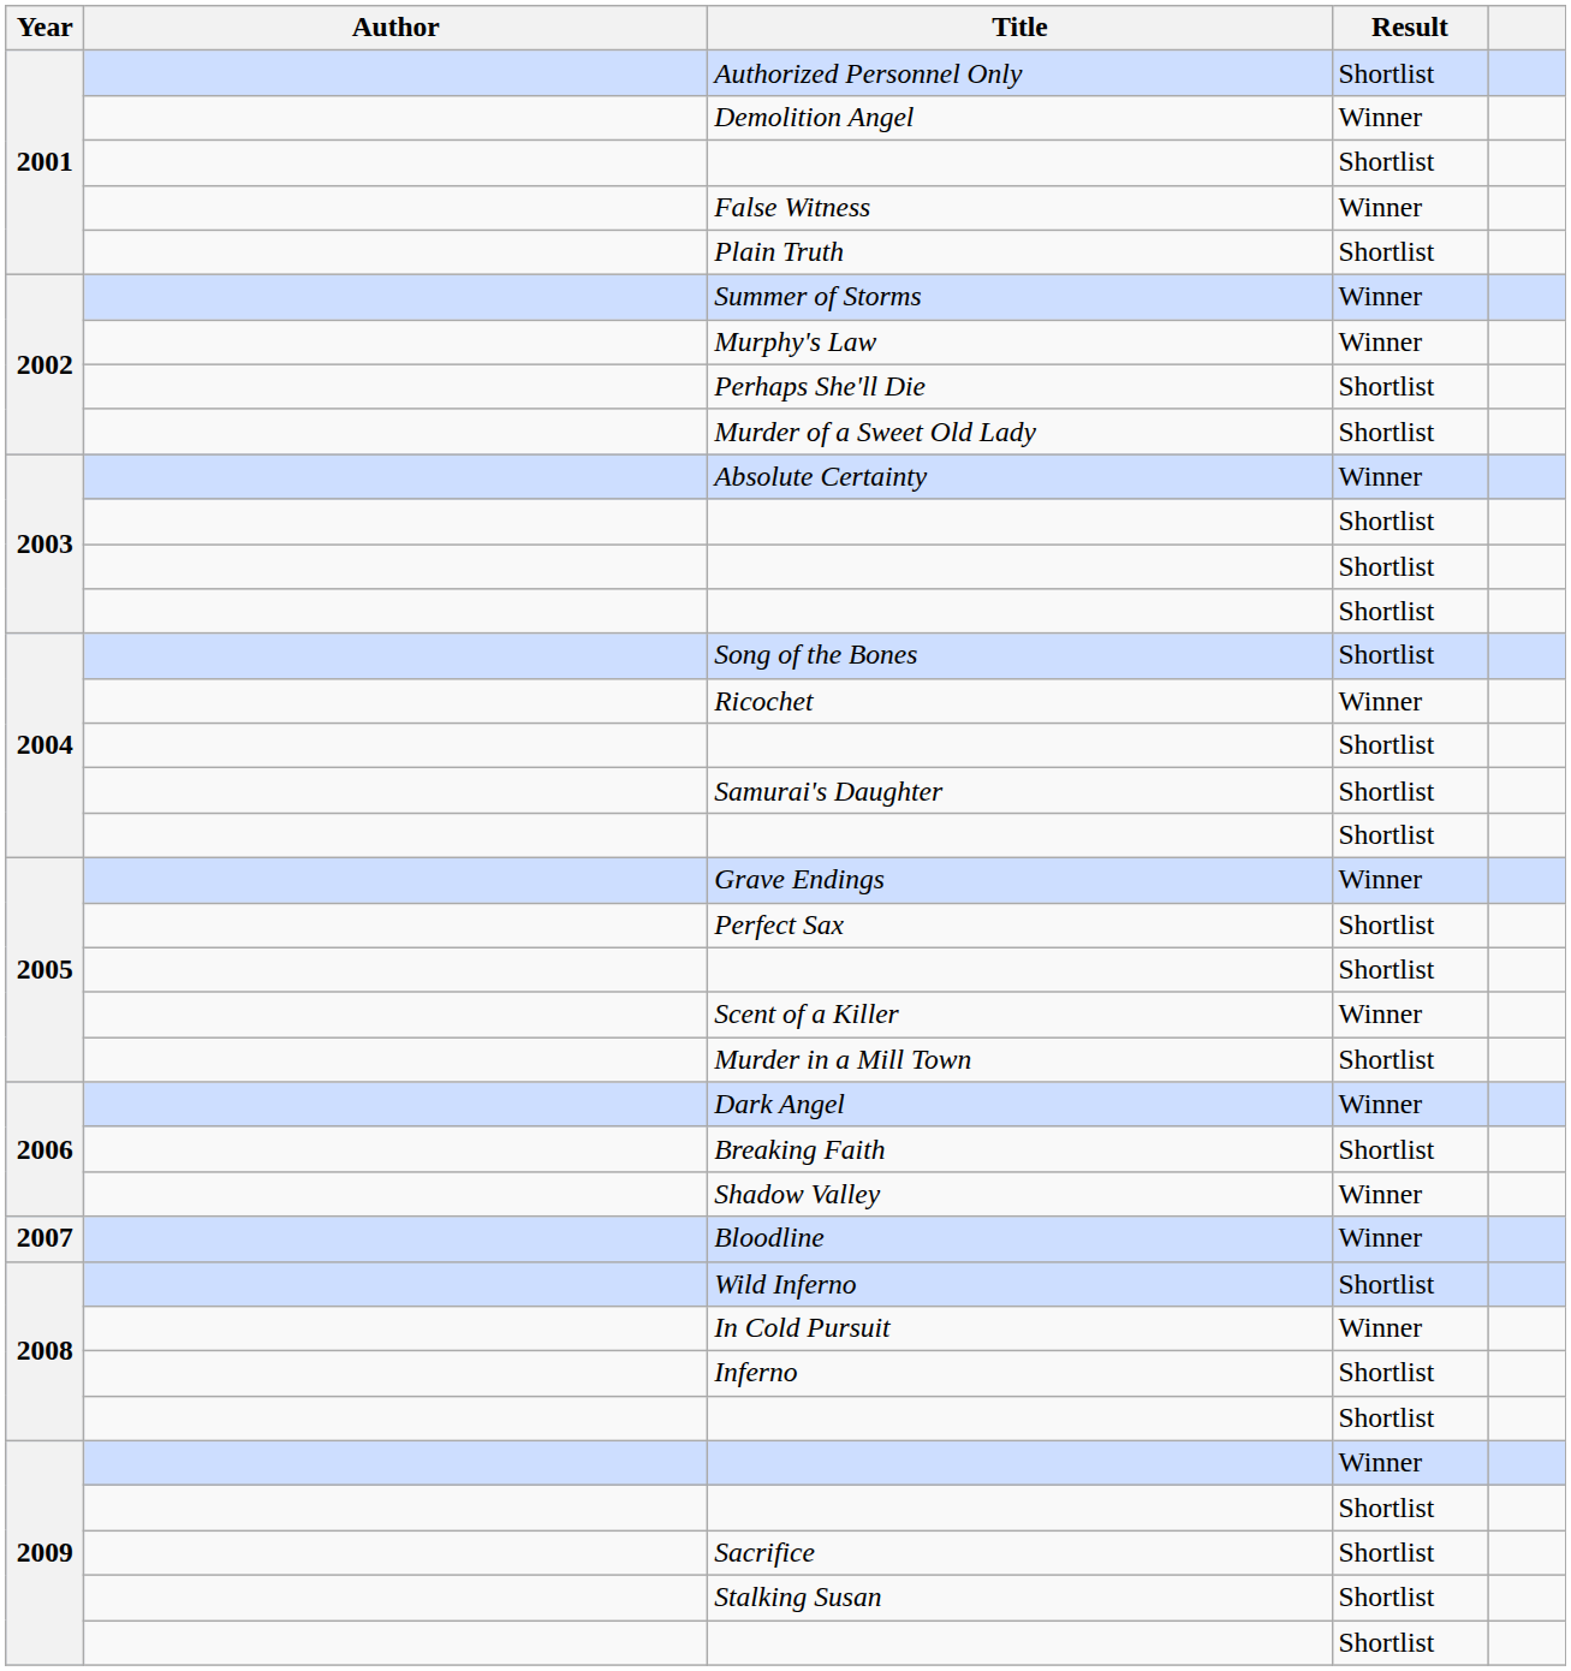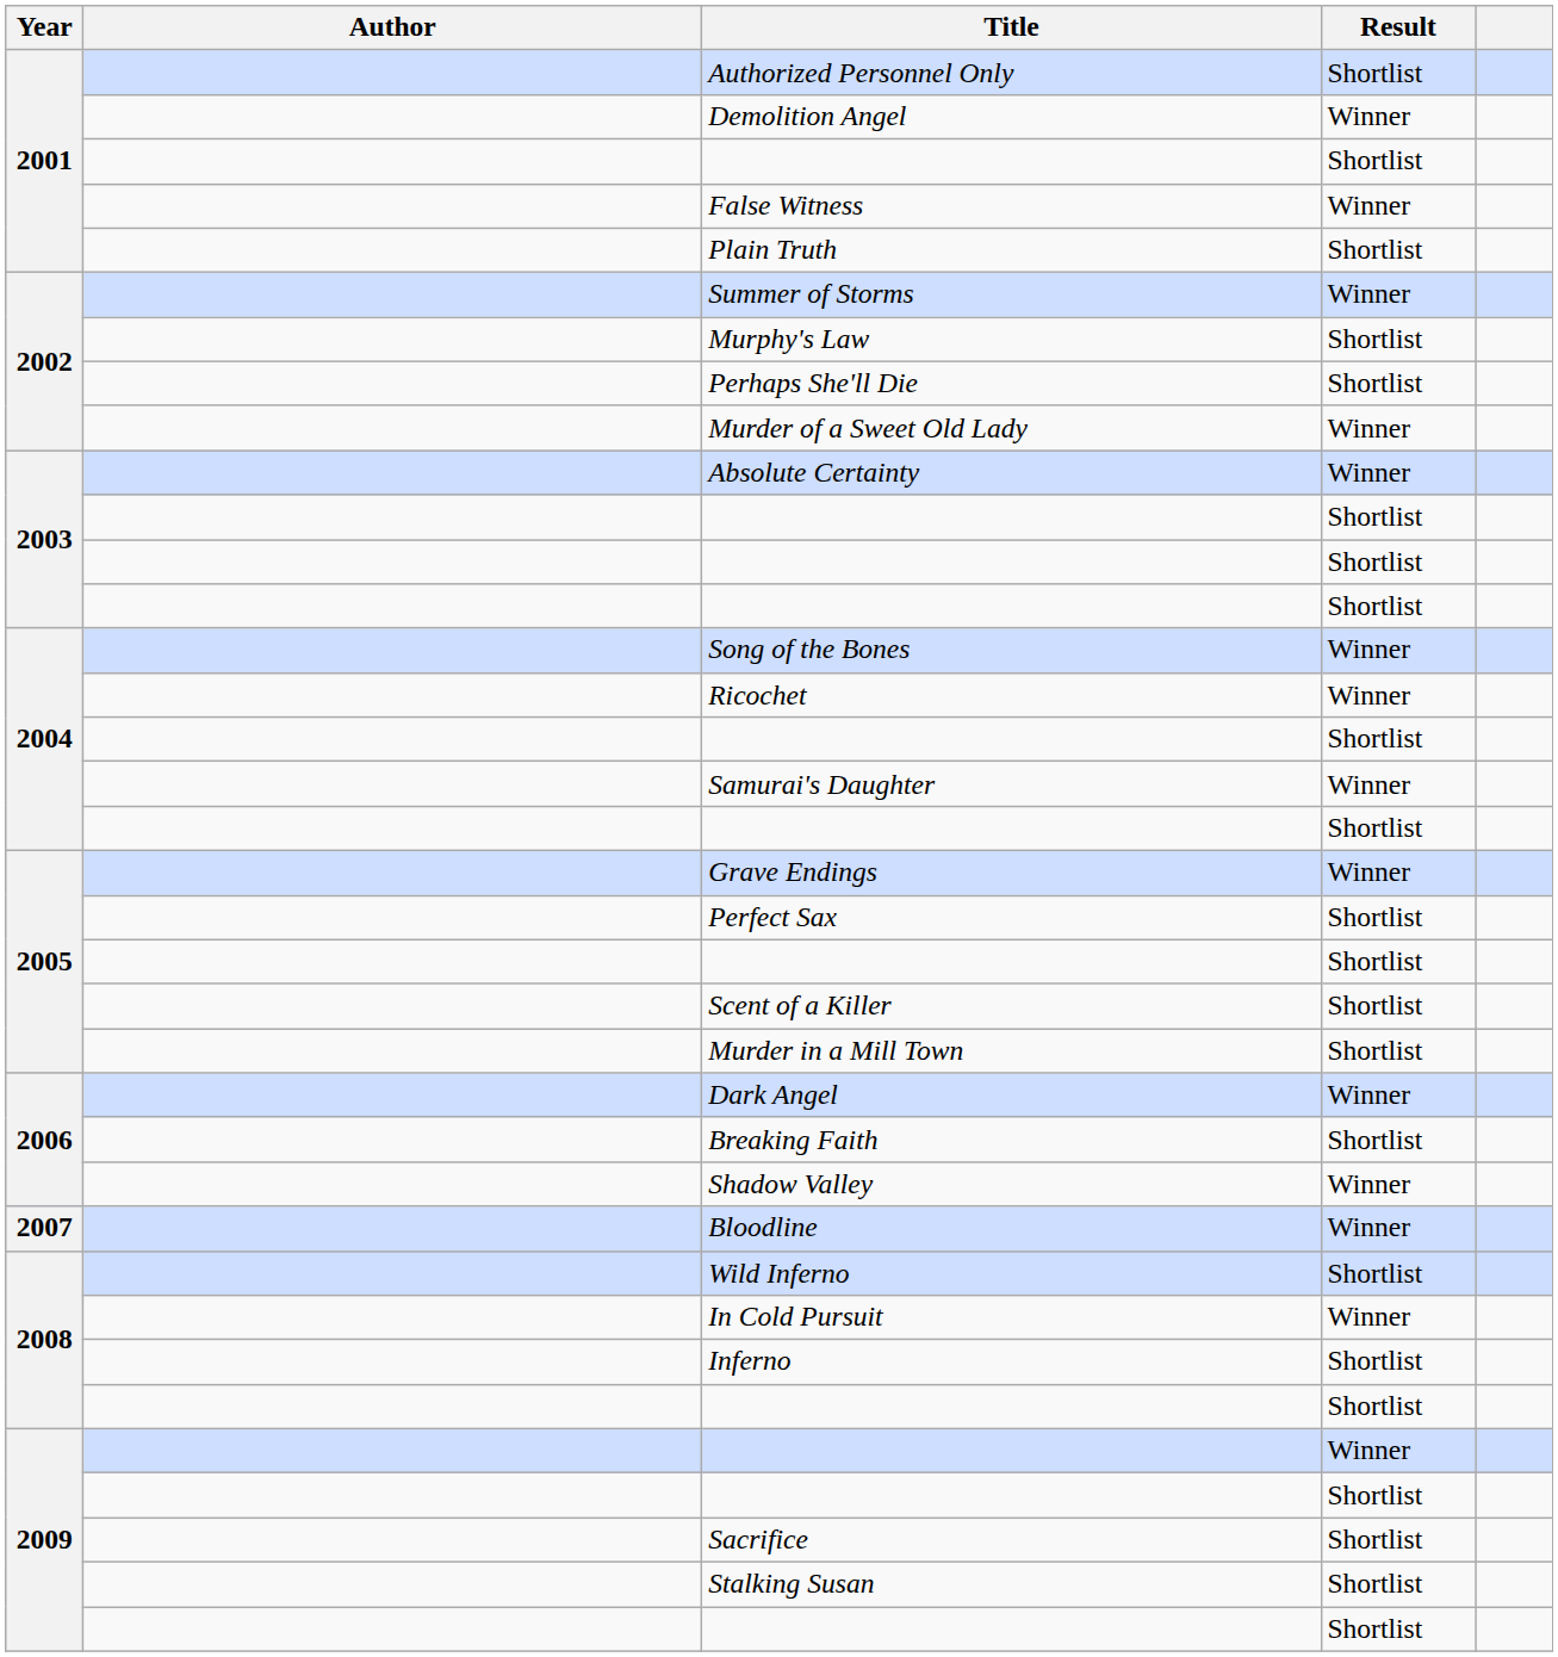Murphy's Law | Result: Winner -> Shortlist
Murder of a Sweet Old Lady | Result: Shortlist -> Winner
Song of the Bones | Result: Shortlist -> Winner
Samurai's Daughter | Result: Shortlist -> Winner
Scent of a Killer | Result: Winner -> Shortlist
